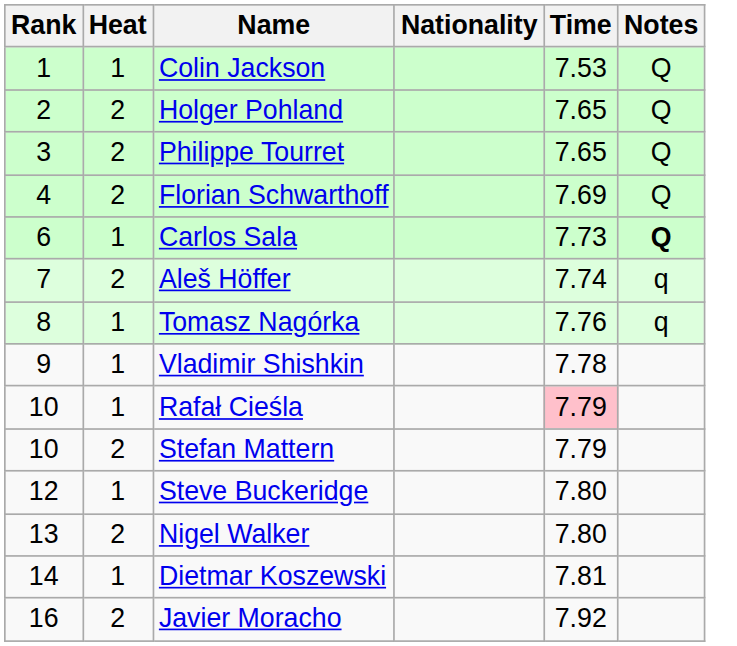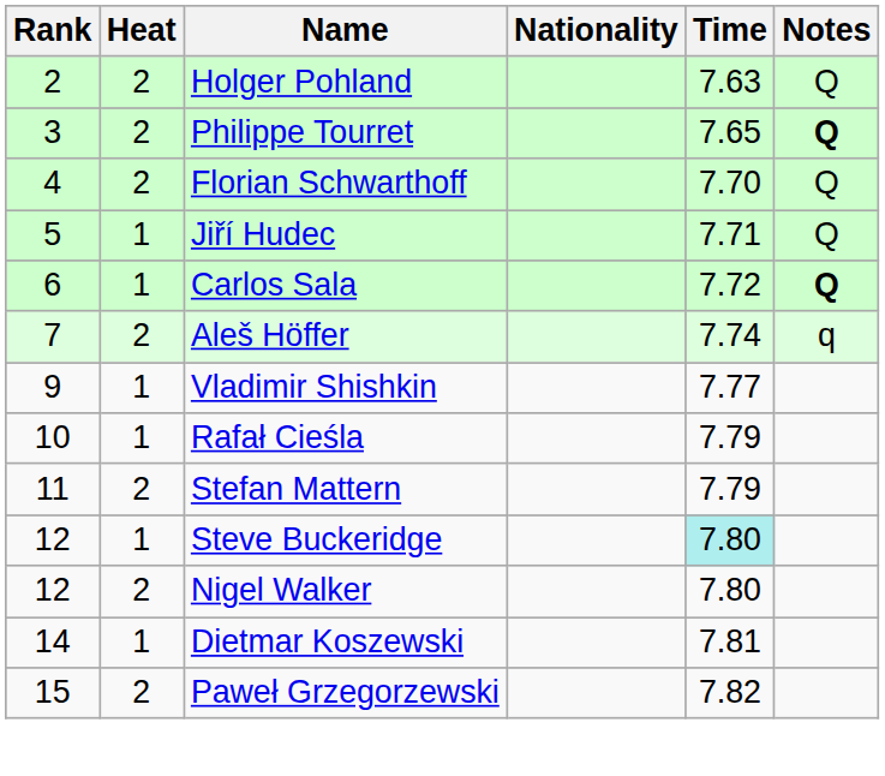- row: 1 | 1 | Colin Jackson | 7.53 | Q
Holger Pohland | Time: 7.65 -> 7.63
Philippe Tourret | Notes: normal -> bold
Florian Schwarthoff | Time: 7.69 -> 7.70
+ row: 5 | 1 | Jiří Hudec | 7.71 | Q
Carlos Sala | Time: 7.73 -> 7.72
- row: 8 | 1 | Tomasz Nagórka | 7.76 | q
Vladimir Shishkin | Time: 7.78 -> 7.77
Rafał Cieśla | Time: pink background -> no background
Stefan Mattern | Rank: 10 -> 11
Steve Buckeridge | Time: no background -> paleturquoise background
Nigel Walker | Rank: 13 -> 12
+ row: 15 | 2 | Paweł Grzegorzewski | 7.82
- row: 16 | 2 | Javier Moracho | 7.92
